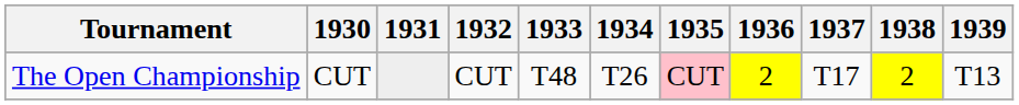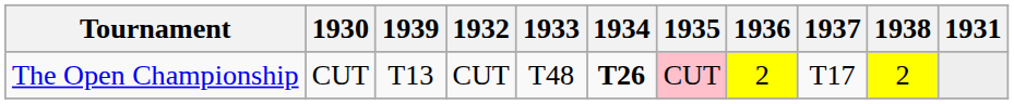columns swapped: 1931 <-> 1939
The Open Championship | 1934: normal -> bold
